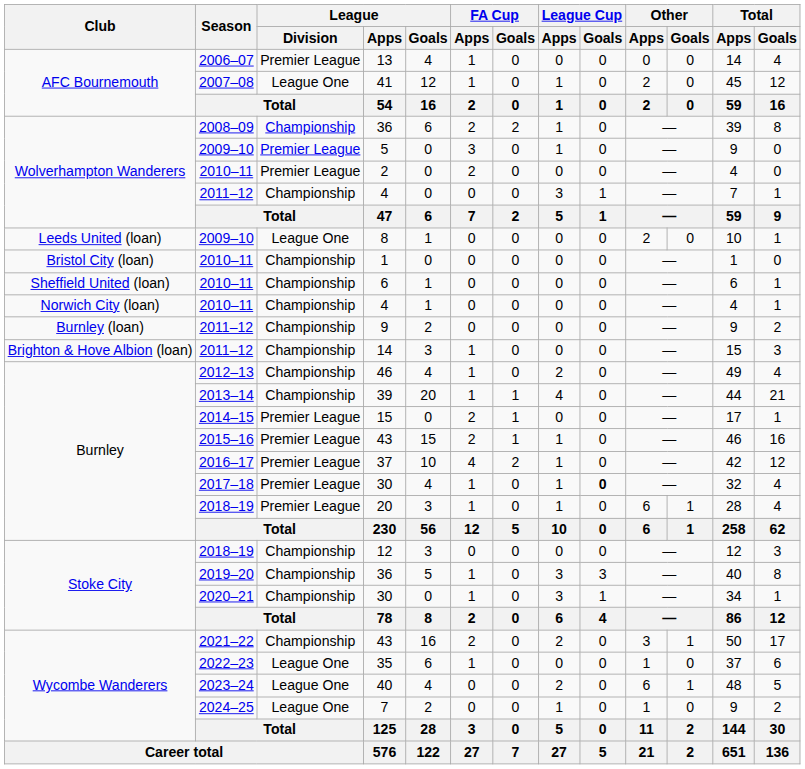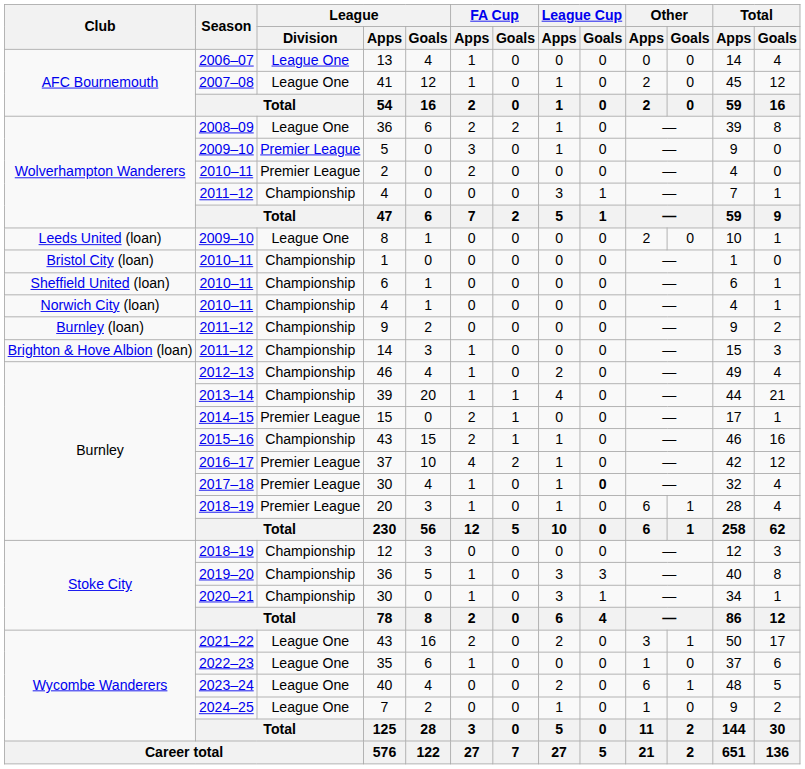13 | League / Division: Premier League -> League One
2008–09 / 36 | League / Division: Championship -> League One
2015–16 / 43 | League / Division: Premier League -> Championship
2021–22 / 43 | League / Division: Championship -> League One
